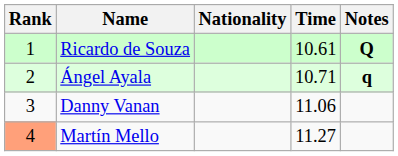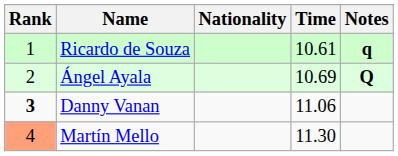Ricardo de Souza | Notes: Q -> q
Ángel Ayala | Time: 10.71 -> 10.69
Ángel Ayala | Notes: q -> Q
Danny Vanan | Rank: normal -> bold
Martín Mello | Time: 11.27 -> 11.30
